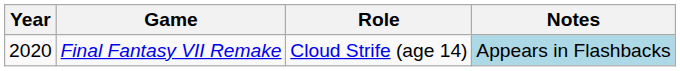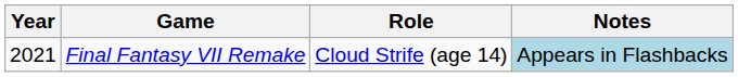Final Fantasy VII Remake | Year: 2020 -> 2021
